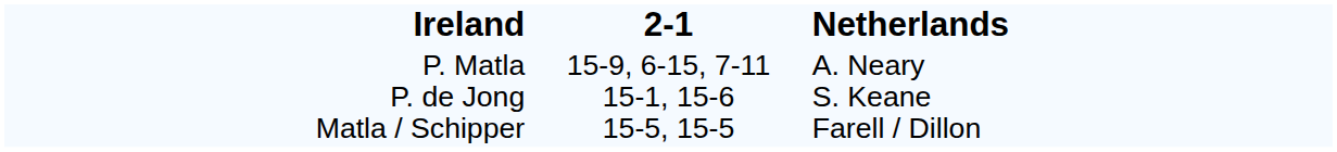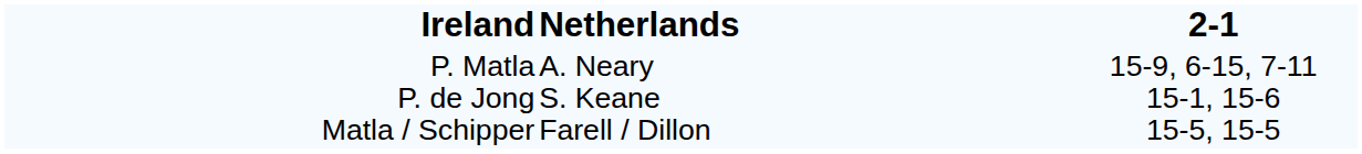columns swapped: 2-1 <-> Netherlands
